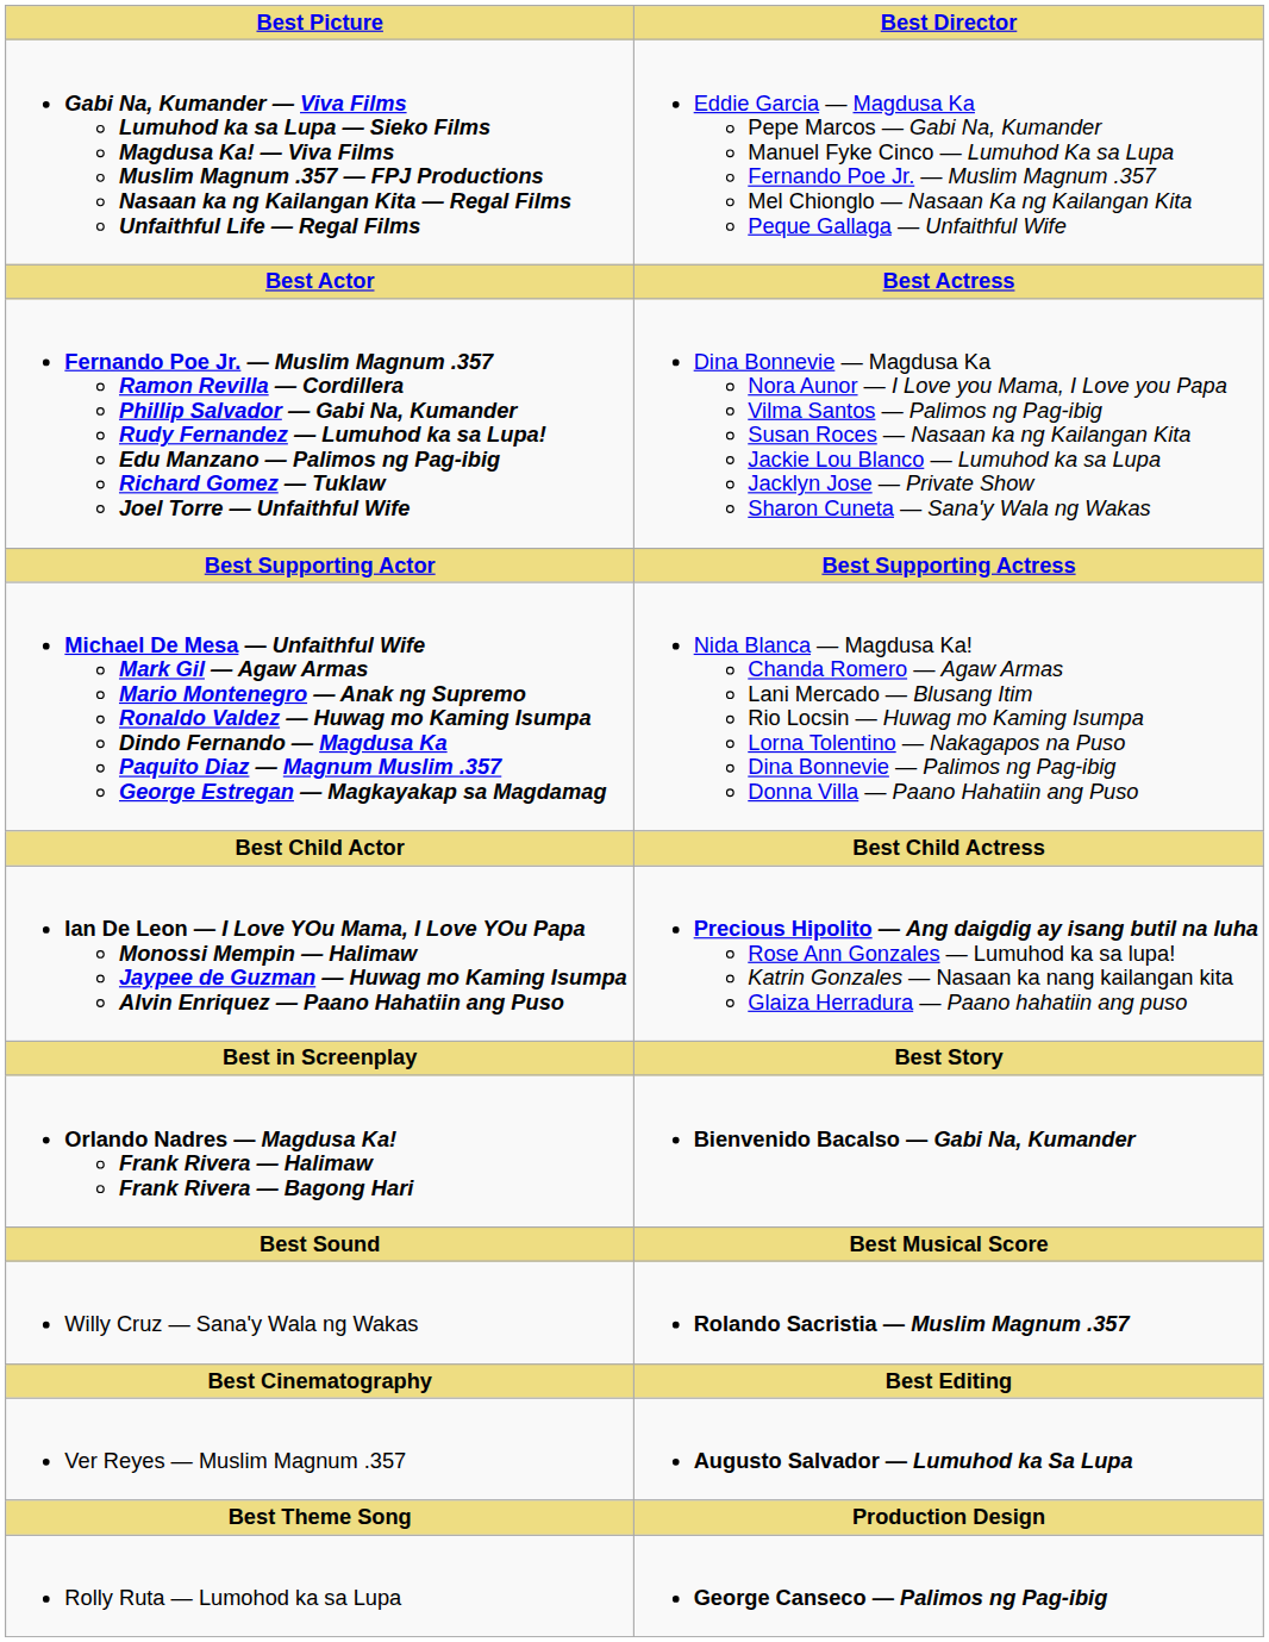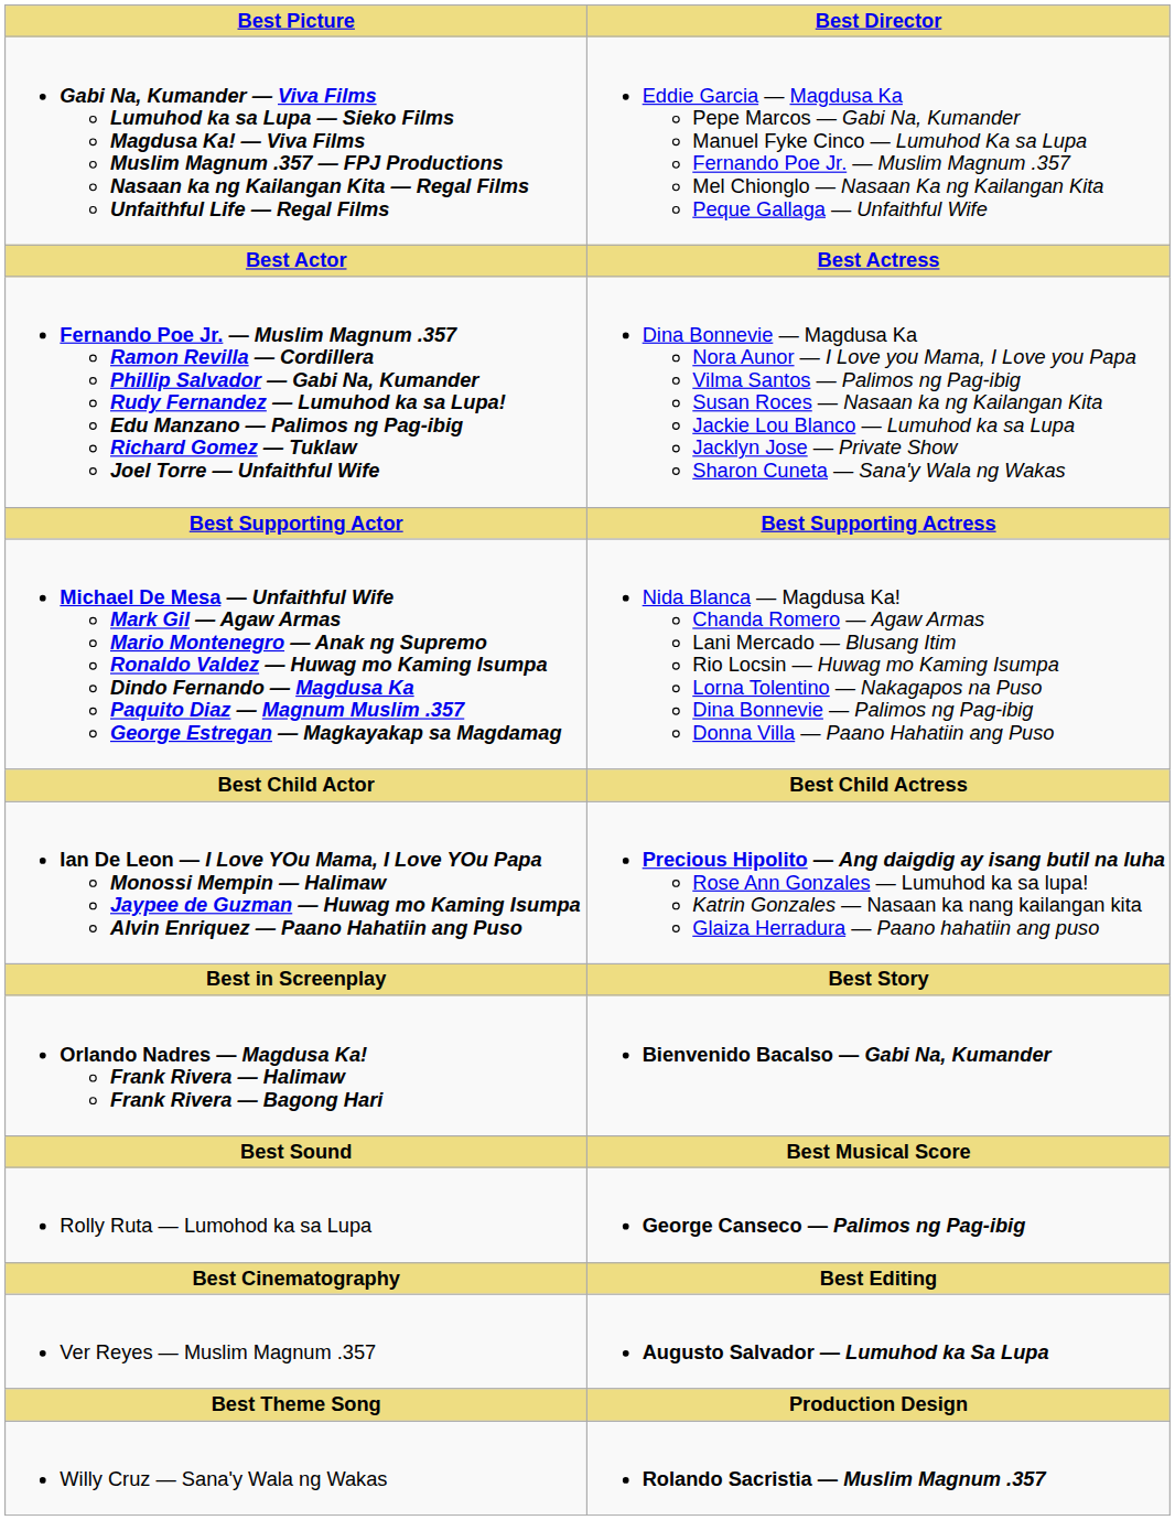rows swapped: Rolly Ruta — Lumohod ka sa Lupa <-> Willy Cruz — Sana'y Wala ng Wakas
